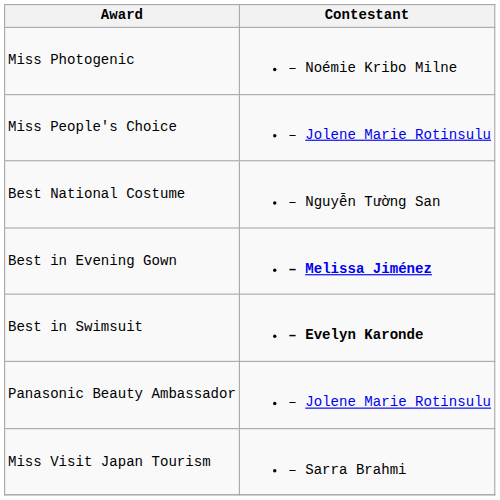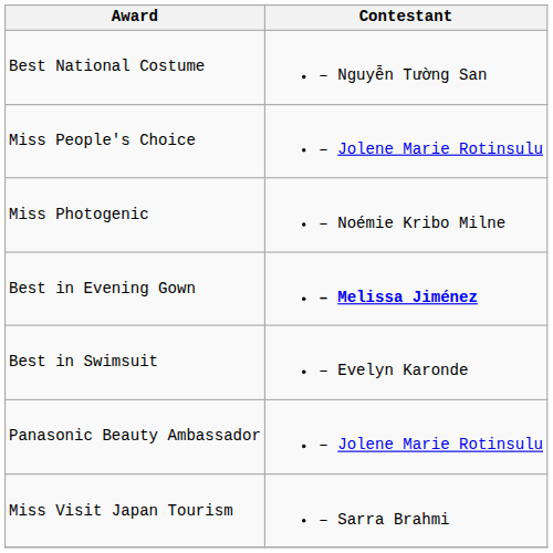rows swapped: Miss Photogenic <-> Best National Costume
Best in Swimsuit | Contestant: bold -> normal
